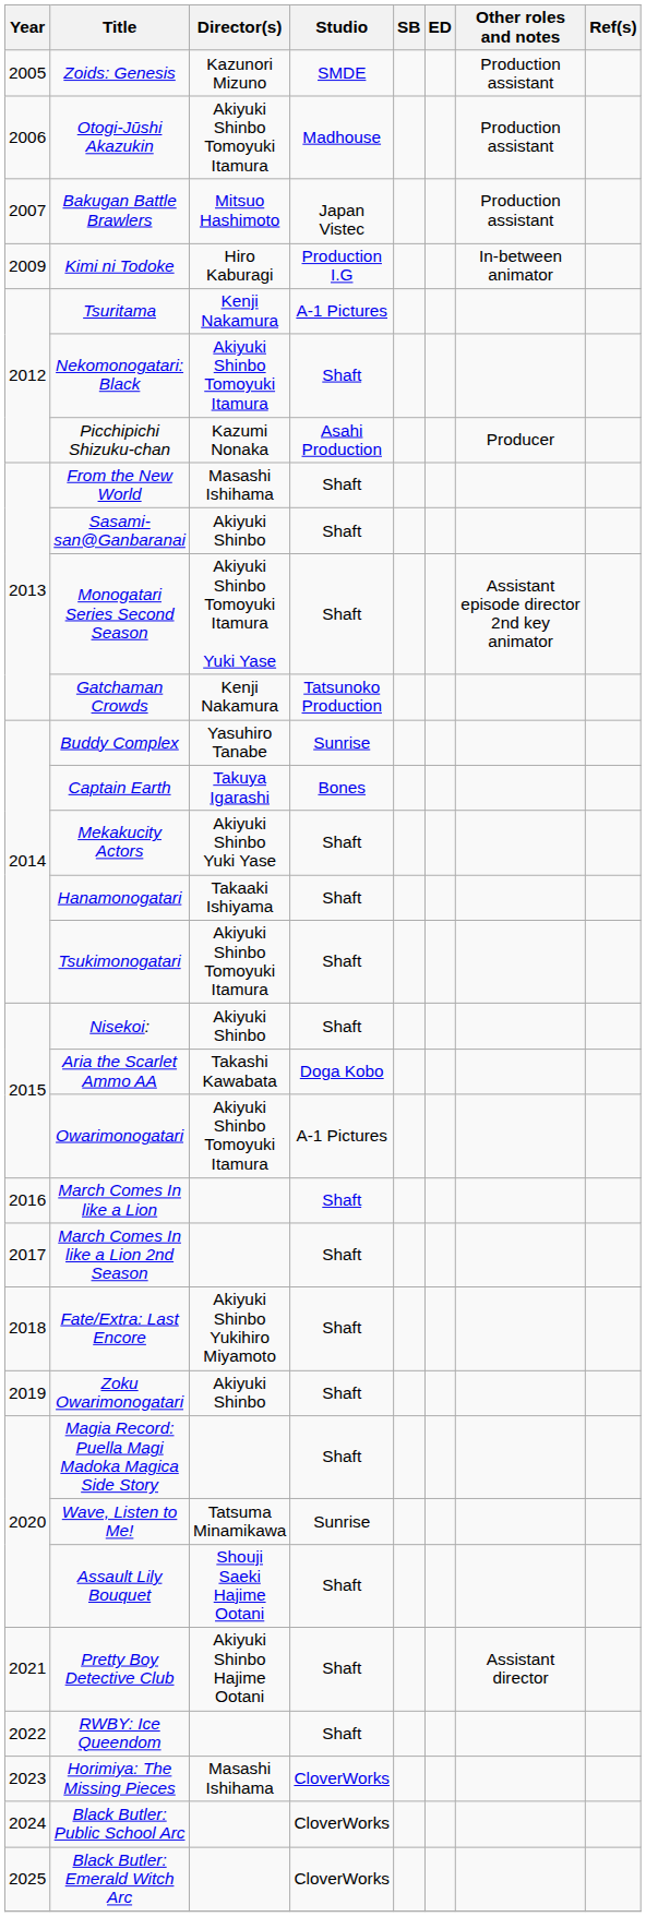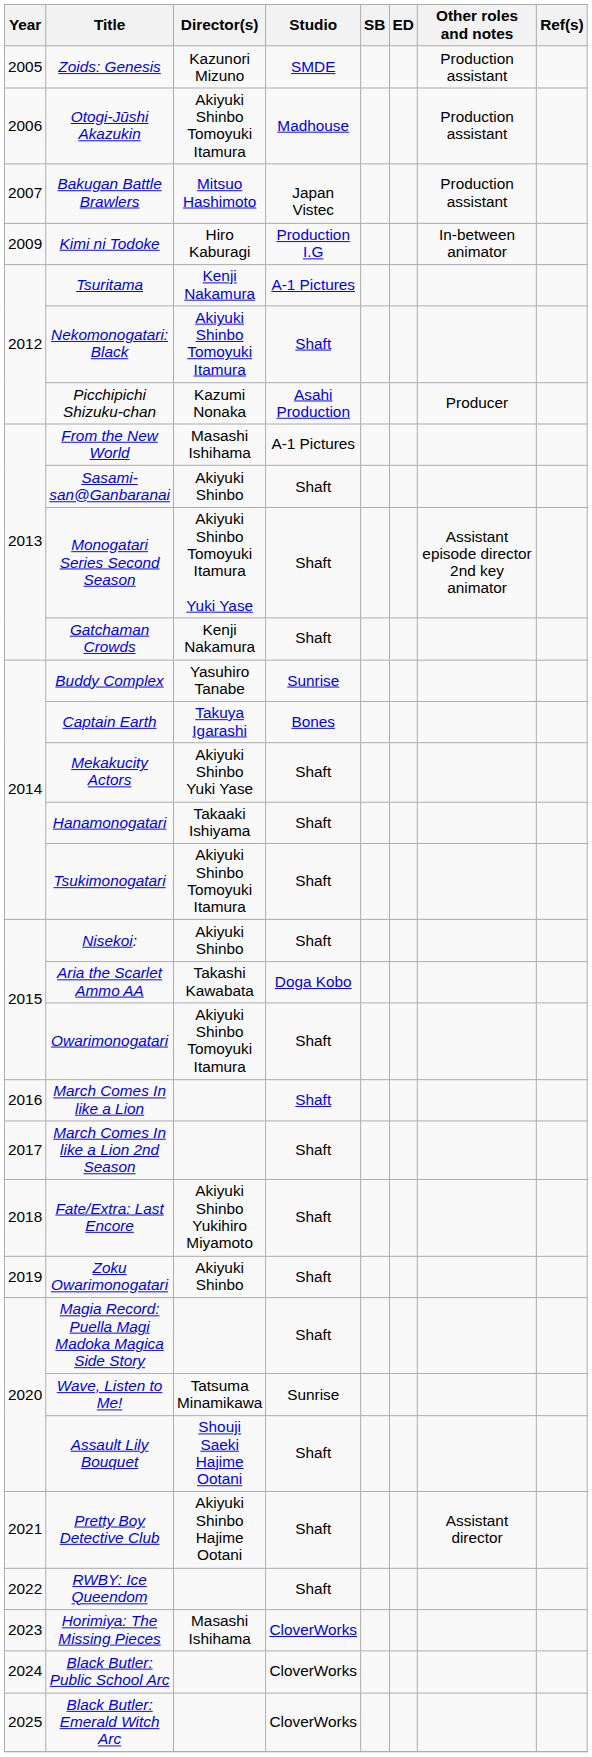From the New World | Studio: Shaft -> A-1 Pictures
Gatchaman Crowds | Studio: Tatsunoko Production -> Shaft
Owarimonogatari | Studio: A-1 Pictures -> Shaft
